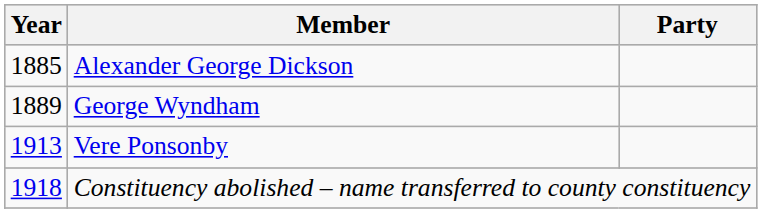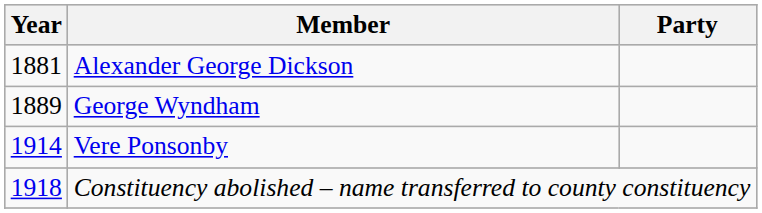Alexander George Dickson | Year: 1885 -> 1881
Vere Ponsonby | Year: 1913 -> 1914
